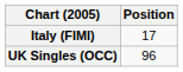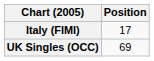UK Singles (OCC) | Position: 96 -> 69
